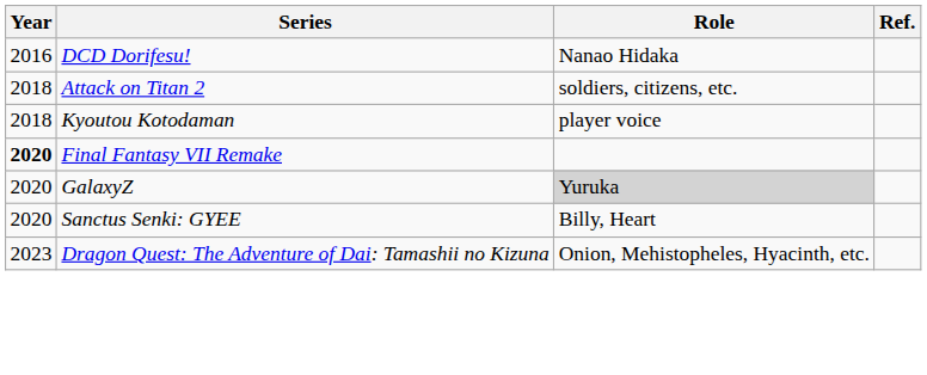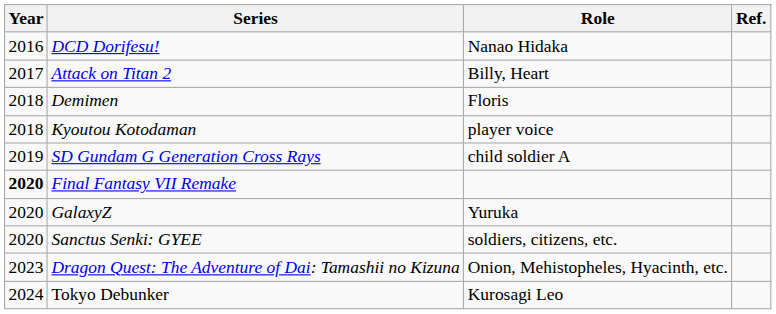Attack on Titan 2 | Year: 2018 -> 2017
Attack on Titan 2 | Role: soldiers, citizens, etc. -> Billy, Heart
+ row: 2018 | Demimen | Floris
+ row: 2019 | SD Gundam G Generation Cross Rays | child soldier A
GalaxyZ | Role: lightgrey background -> no background
Sanctus Senki: GYEE | Role: Billy, Heart -> soldiers, citizens, etc.
+ row: 2024 | Tokyo Debunker | Kurosagi Leo
